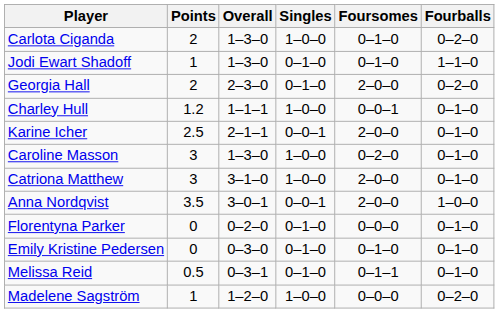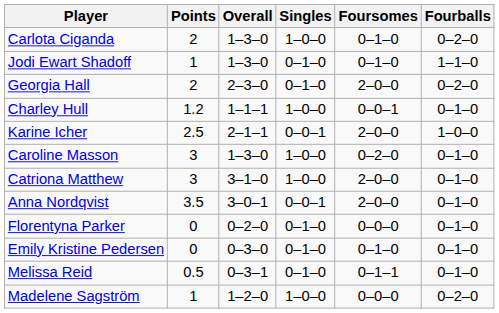Karine Icher | Fourballs: 0–1–0 -> 1–0–0
Anna Nordqvist | Fourballs: 1–0–0 -> 0–1–0
